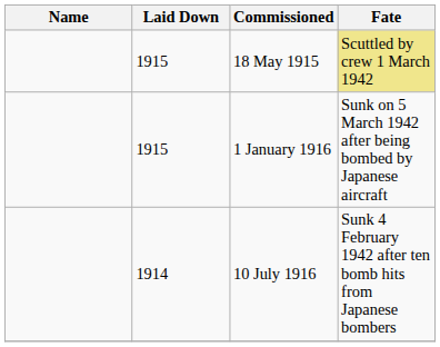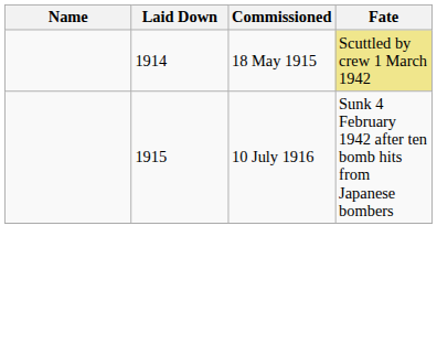18 May 1915 | Laid Down: 1915 -> 1914
- row: 1915 | 1 January 1916 | Sunk on 5 March 1942 after being bombed by Japanese aircraft
10 July 1916 | Laid Down: 1914 -> 1915
